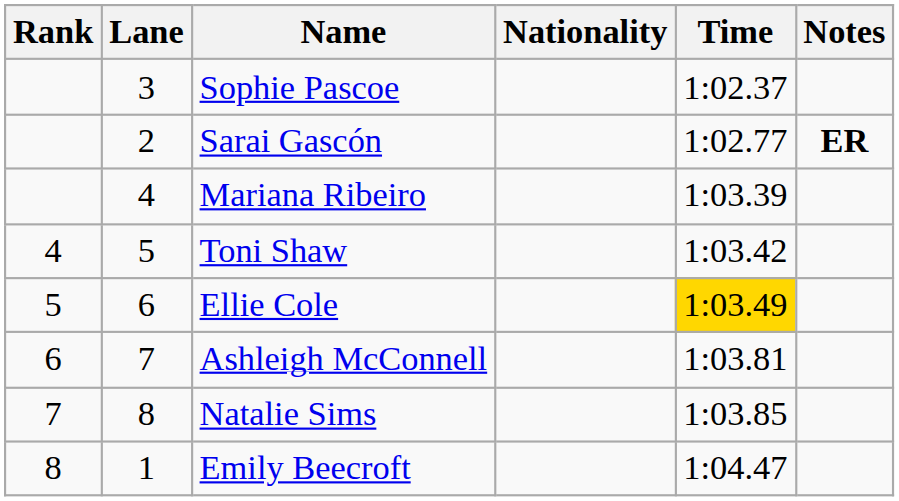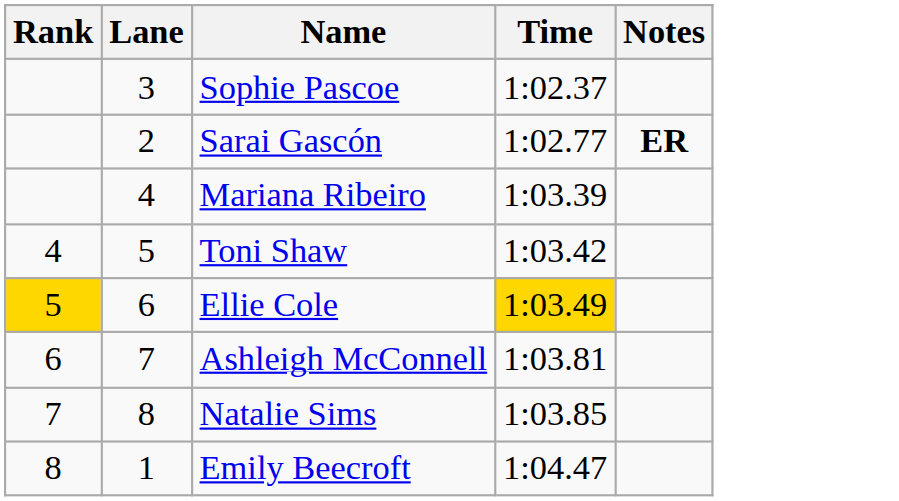- column: Nationality
Ellie Cole | Rank: no background -> gold background
